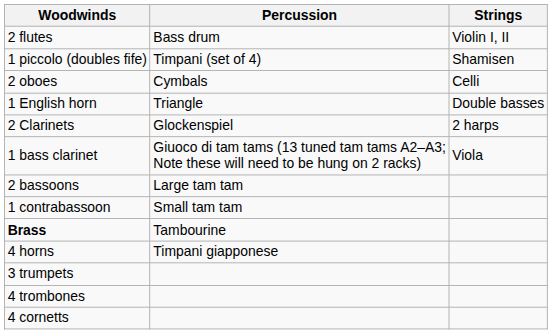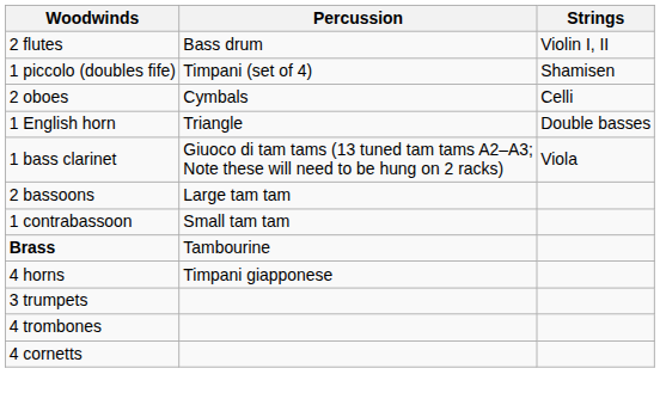- row: 2 Clarinets | Glockenspiel | 2 harps
